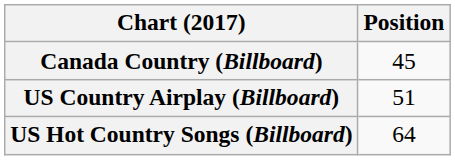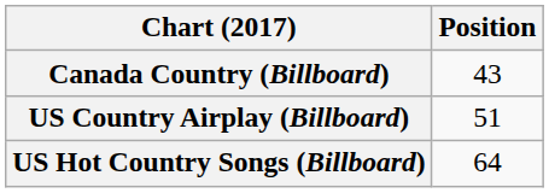Canada Country (Billboard) | Position: 45 -> 43
